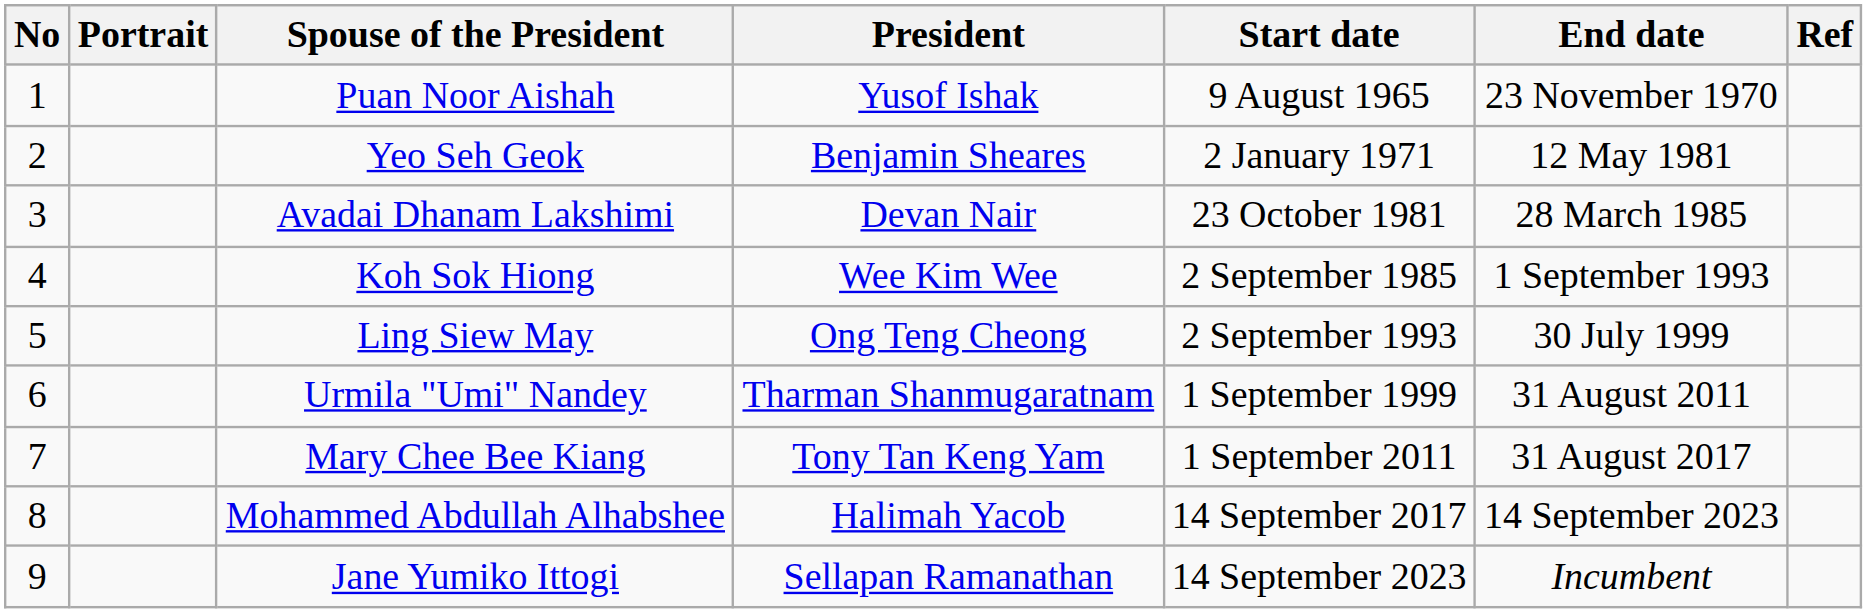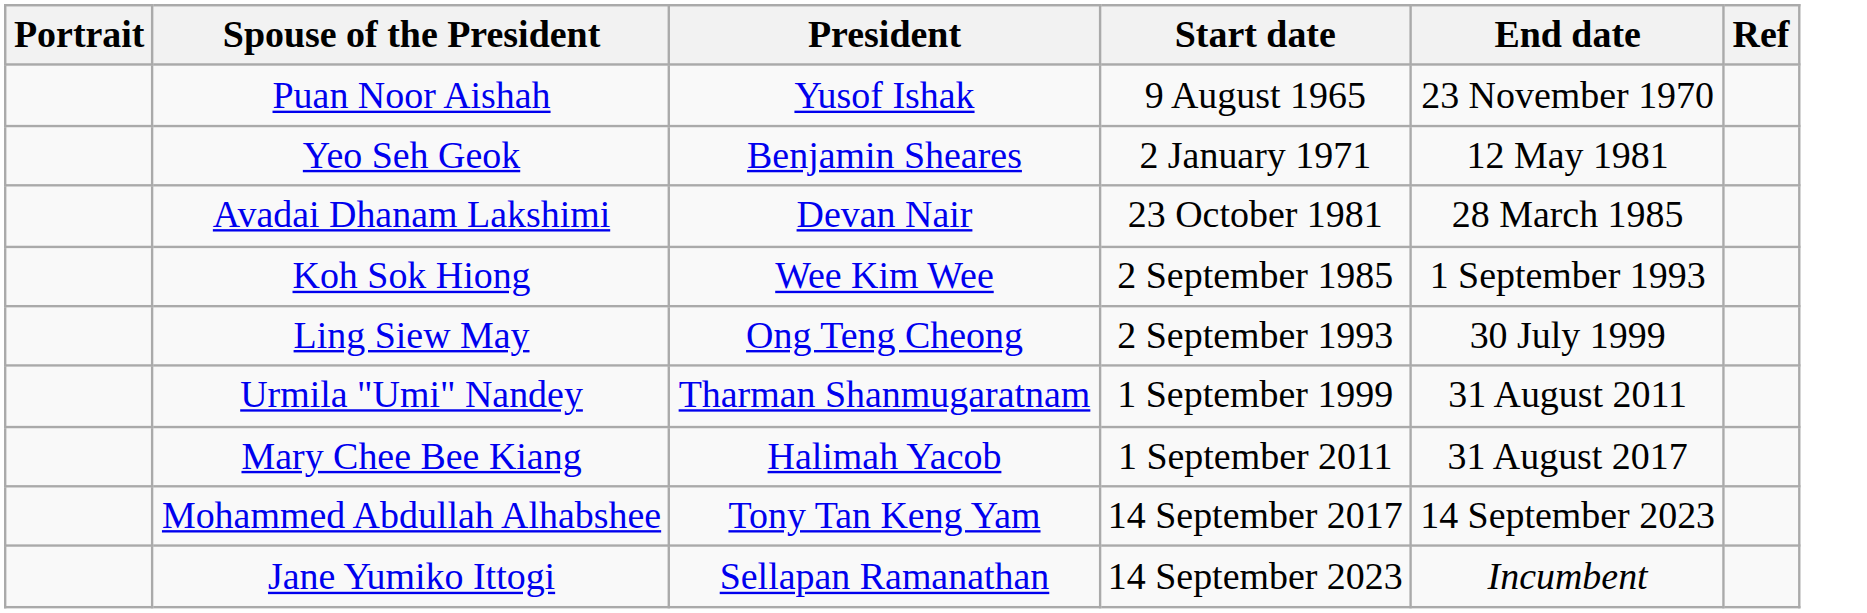- column: No | 1 | 2 | 3 | 4 | 5 | 6 | 7 | 8 | 9
Mary Chee Bee Kiang | President: Tony Tan Keng Yam -> Halimah Yacob
Mohammed Abdullah Alhabshee | President: Halimah Yacob -> Tony Tan Keng Yam
